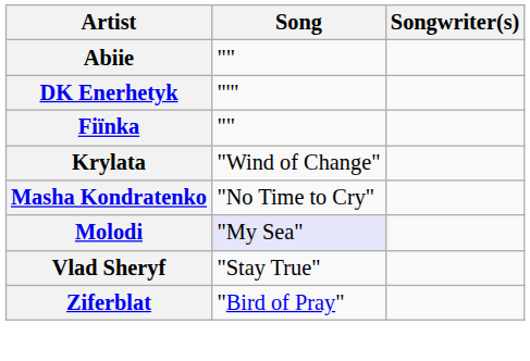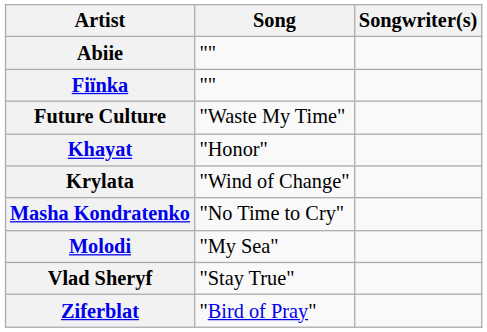- row: DK Enerhetyk | "'"
+ row: Future Culture | "Waste My Time"
+ row: Khayat | "Honor"
Molodi | Song: lavender background -> no background
